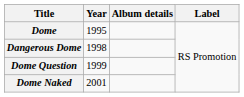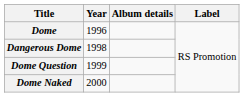Dome | Year: 1995 -> 1996
Dome Naked | Year: 2001 -> 2000
